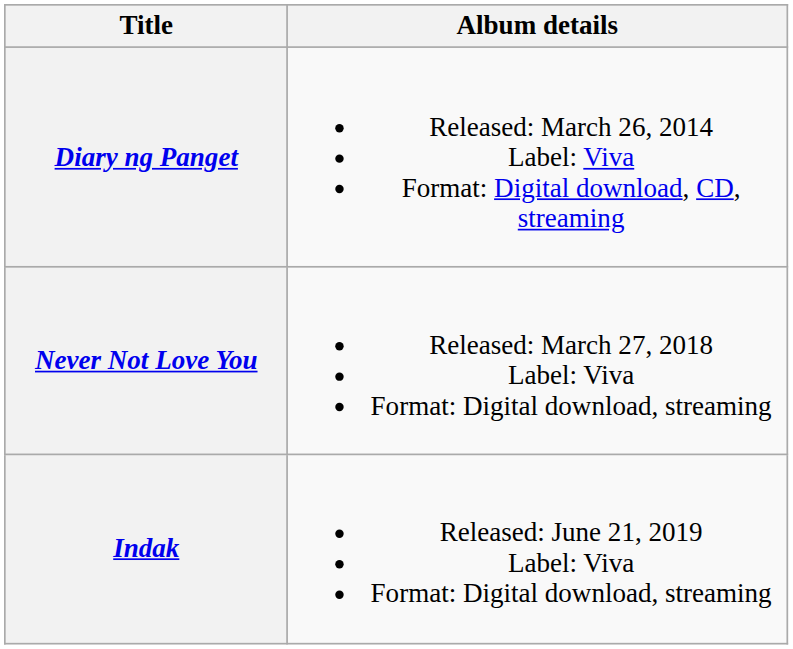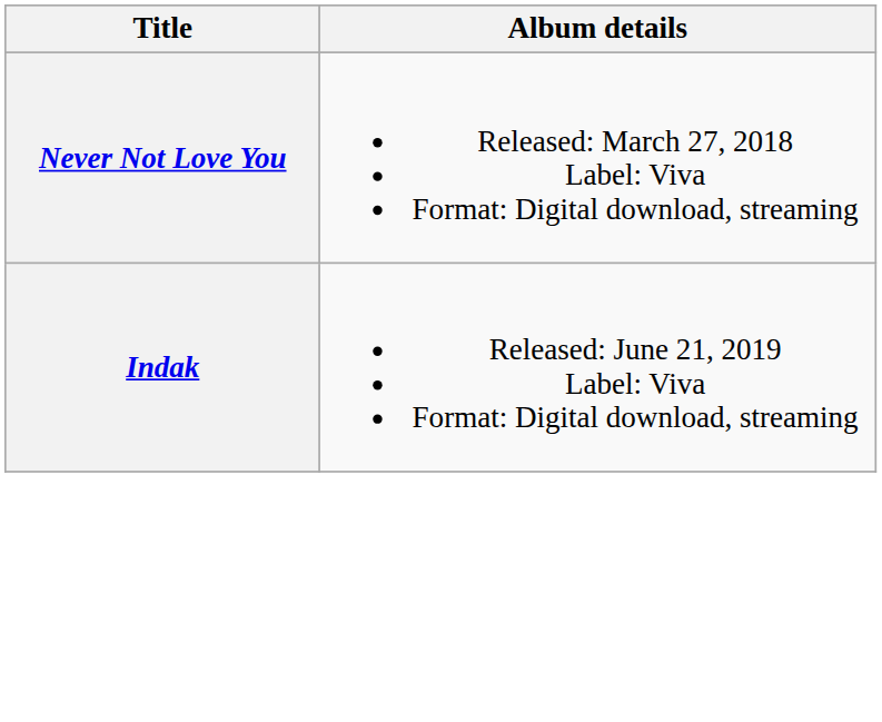- row: Diary ng Panget | Released: March 26, 2014 Label: Viva Format: Digital download, CD, streaming
